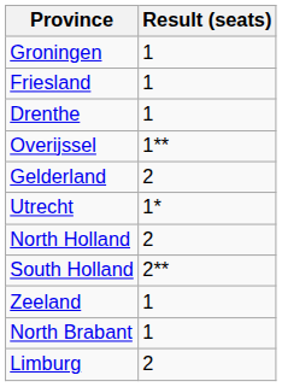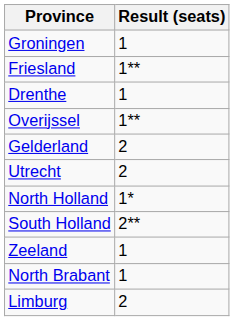Friesland | Result (seats): 1 -> 1**
Utrecht | Result (seats): 1* -> 2
North Holland | Result (seats): 2 -> 1*
